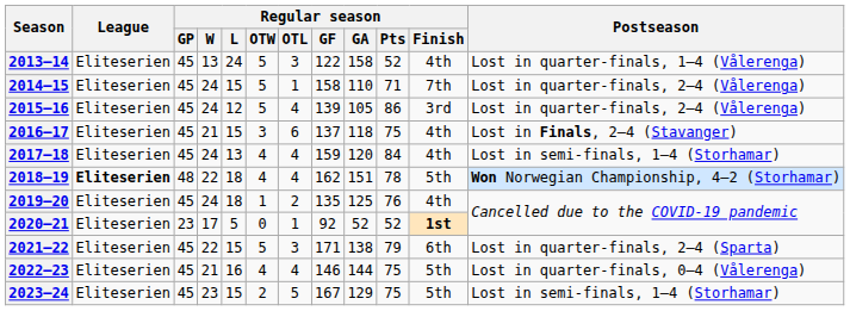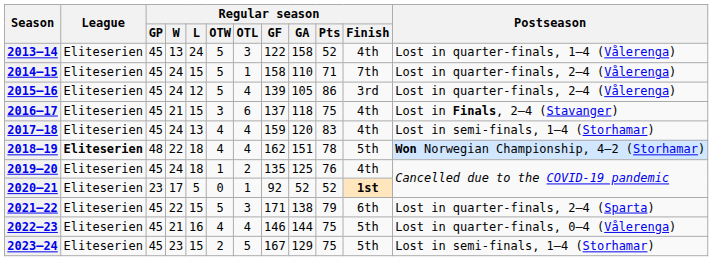2017–18 | Regular season / Pts: 84 -> 83
